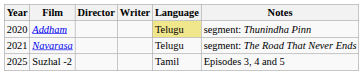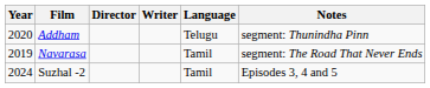Addham | Language: khaki background -> no background
Navarasa | Year: 2021 -> 2019
Navarasa | Language: Telugu -> Tamil
Suzhal -2 | Year: 2025 -> 2024
